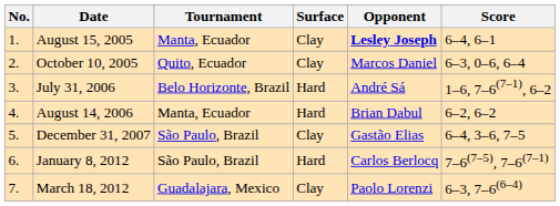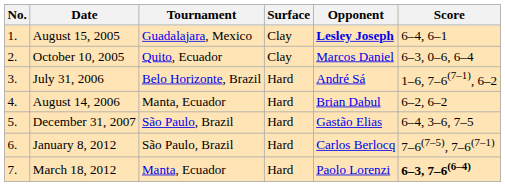August 15, 2005 | Tournament: Manta, Ecuador -> Guadalajara, Mexico
December 31, 2007 | Surface: Clay -> Hard
March 18, 2012 | Tournament: Guadalajara, Mexico -> Manta, Ecuador
March 18, 2012 | Surface: Clay -> Hard
March 18, 2012 | Score: normal -> bold
